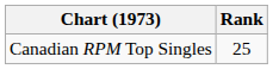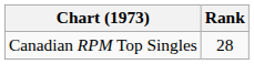Canadian RPM Top Singles | Rank: 25 -> 28
